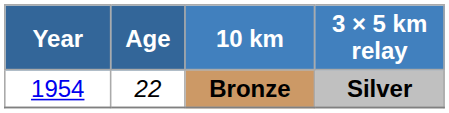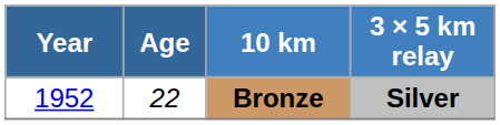Bronze | Year: 1954 -> 1952
